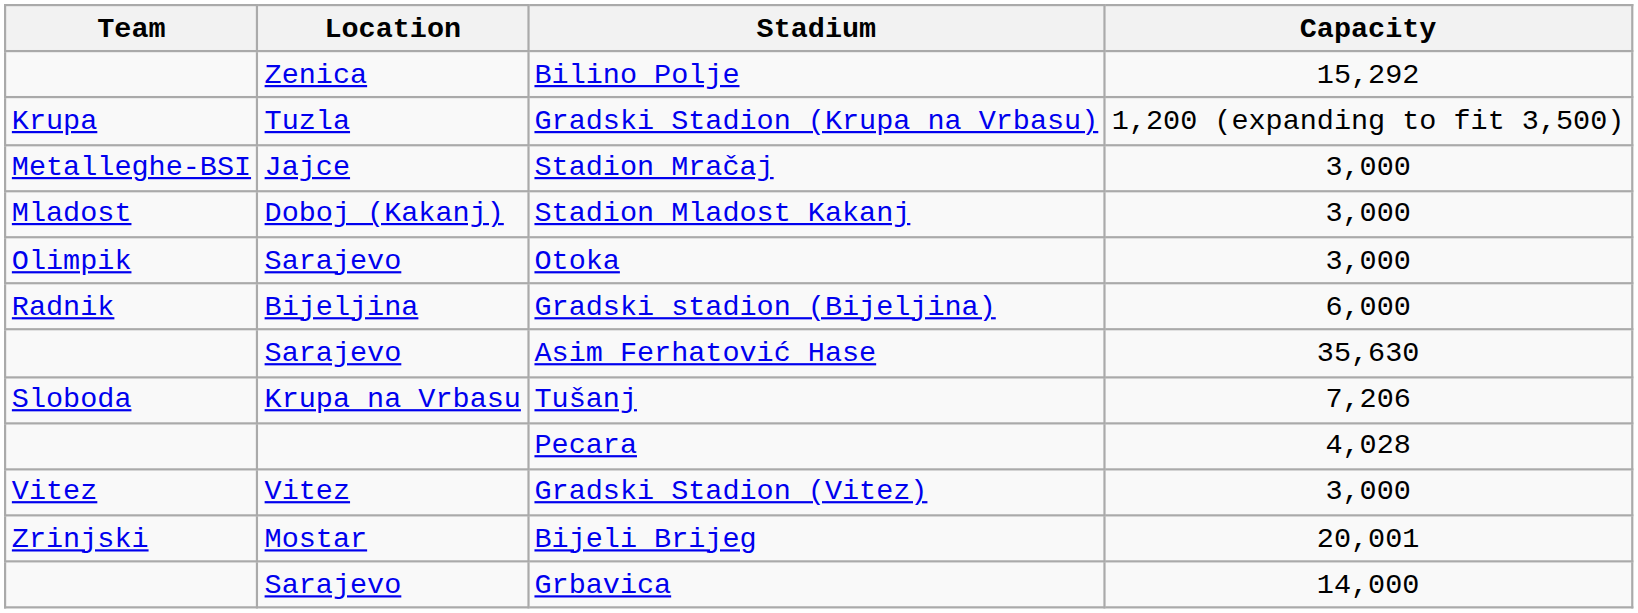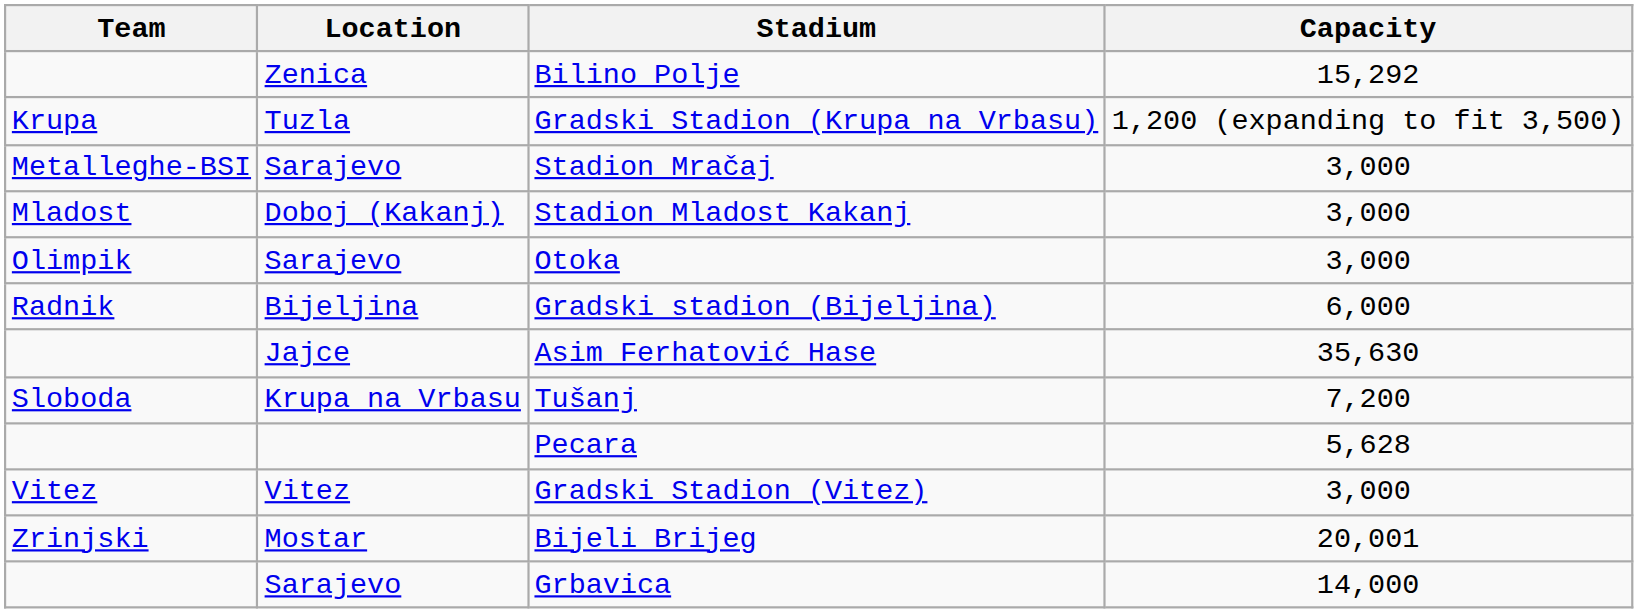Stadion Mračaj | Location: Jajce -> Sarajevo
Asim Ferhatović Hase | Location: Sarajevo -> Jajce
Tušanj | Capacity: 7,206 -> 7,200
Pecara | Capacity: 4,028 -> 5,628
